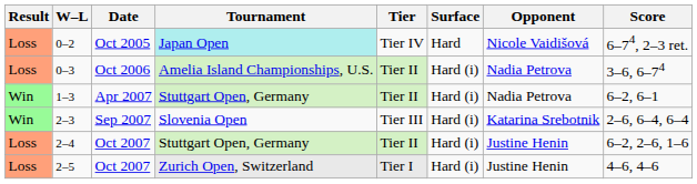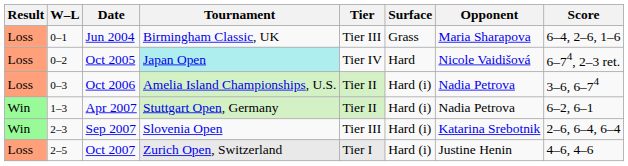+ row: Loss | 0–1 | Jun 2004 | Birmingham Classic, UK | Tier III | Grass | Maria Sharapova | 6–4, 2–6, 1–6
- row: Loss | 2–4 | Oct 2007 | Stuttgart Open, Germany | Tier II | Hard (i) | Justine Henin | 6–2, 2–6, 1–6
